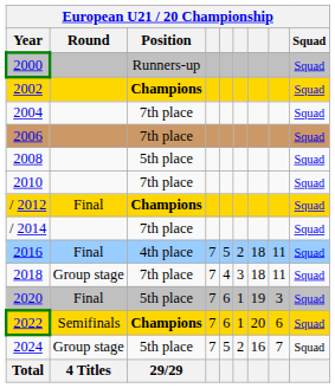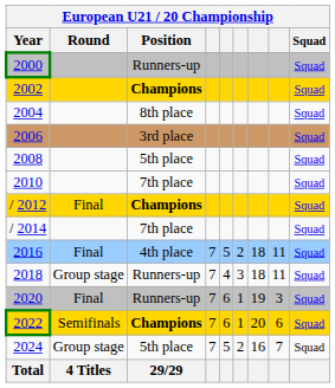2004 | Position: 7th place -> 8th place
2006 | Position: 7th place -> 3rd place
2018 | Position: 7th place -> Runners-up
2020 | Position: 5th place -> Runners-up
